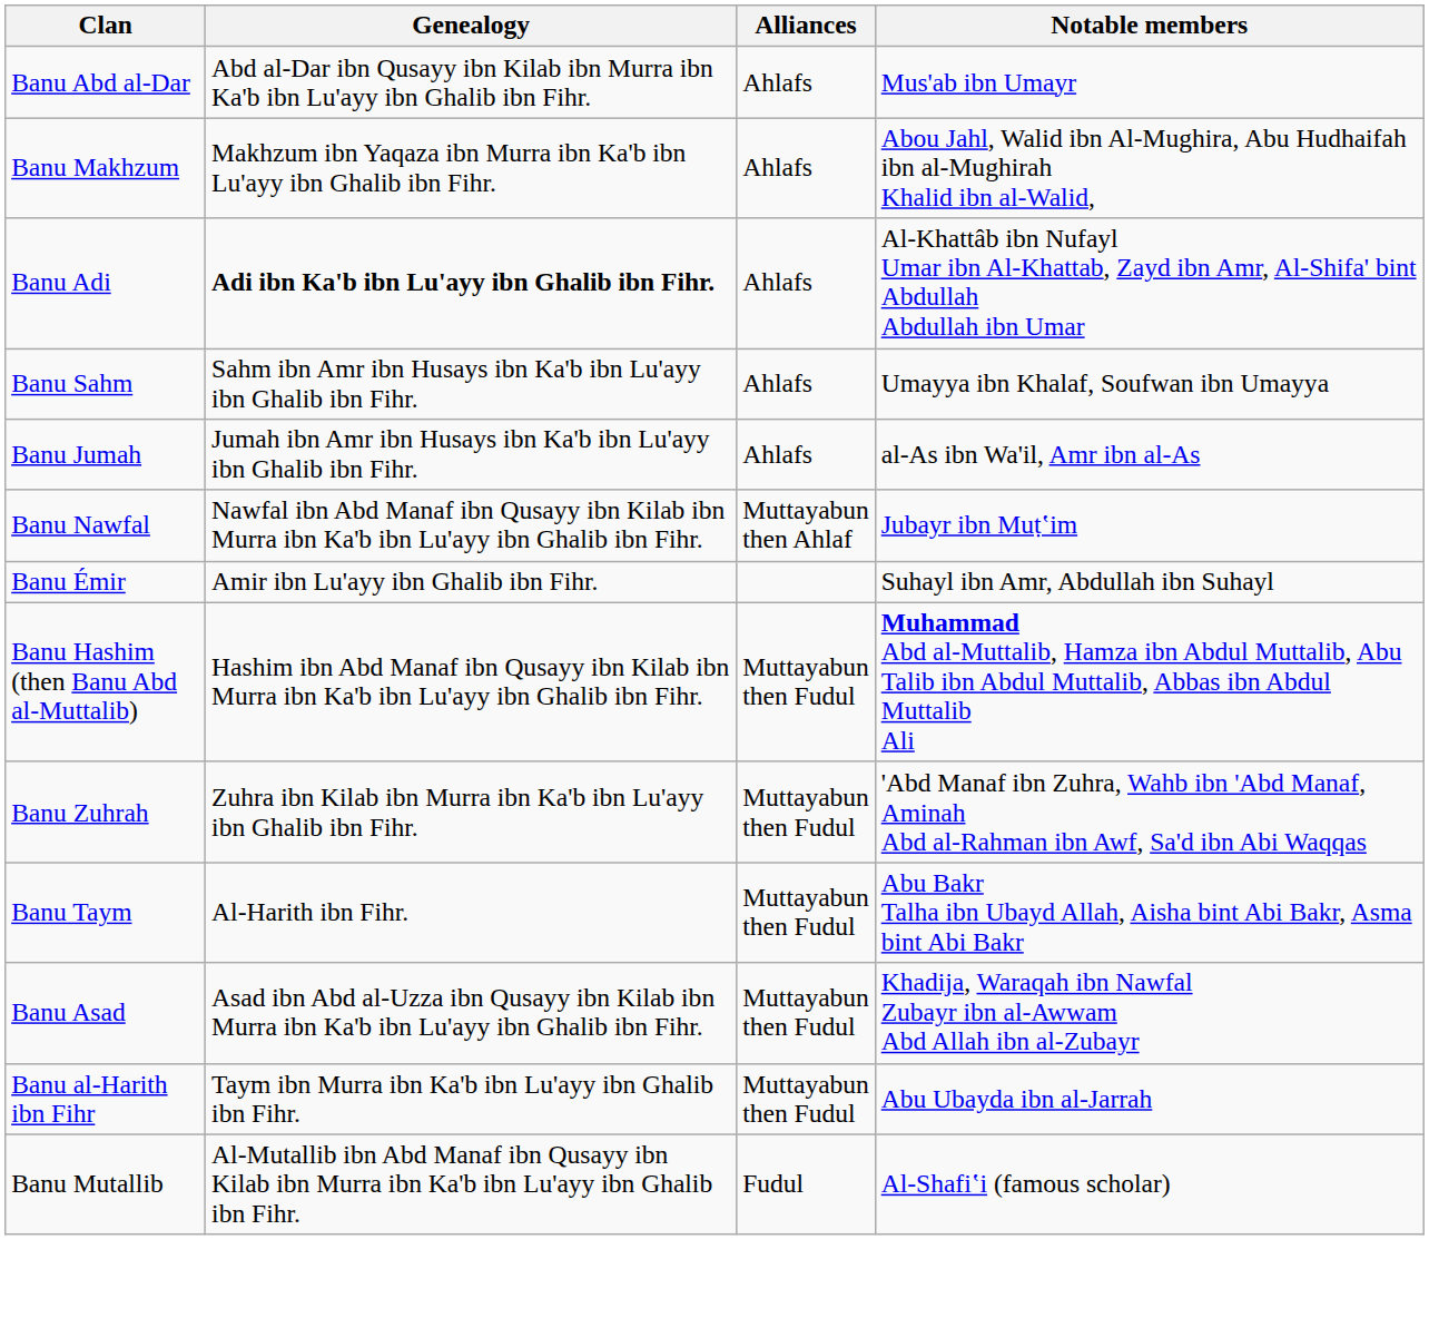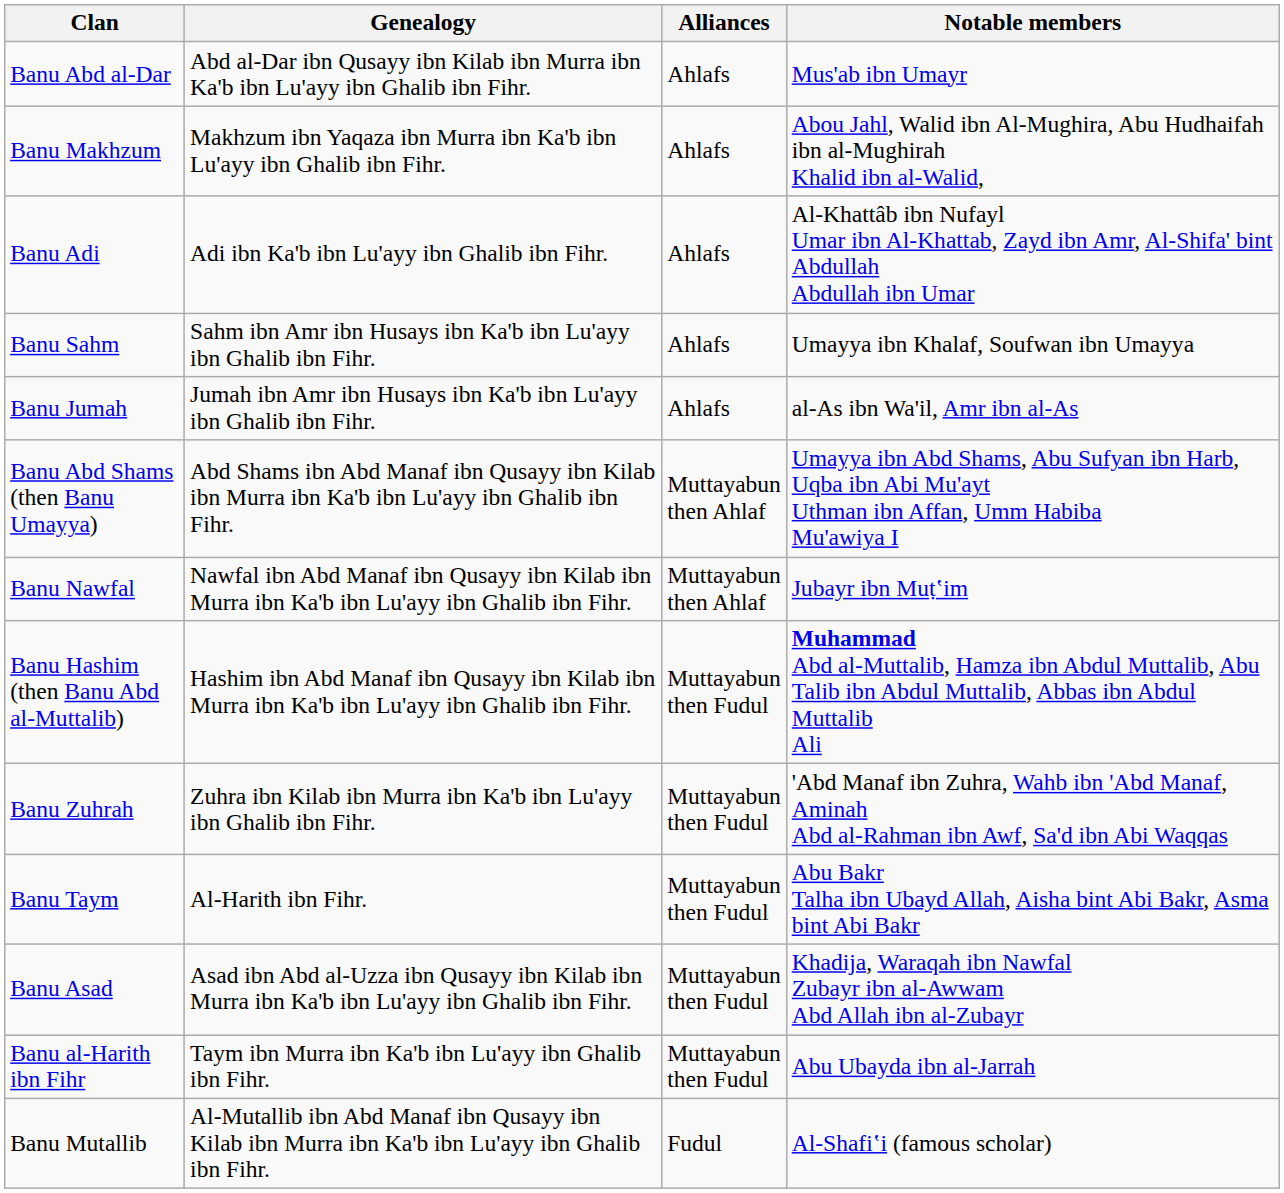Banu Adi | Genealogy: bold -> normal
+ row: Banu Abd Shams (then Banu Umayya) | Abd Shams ibn Abd Manaf ibn Qusayy ibn Kilab ibn Murra ibn Ka'b ibn Lu'ayy ibn Ghalib ibn Fihr. | Muttayabun then Ahlaf | Umayya ibn Abd Shams, Abu Sufyan ibn Harb, Uqba ibn Abi Mu'ayt Uthman ibn Affan, Umm Habiba Mu'awiya I
- row: Banu Émir | Amir ibn Lu'ayy ibn Ghalib ibn Fihr. | Suhayl ibn Amr, Abdullah ibn Suhayl
